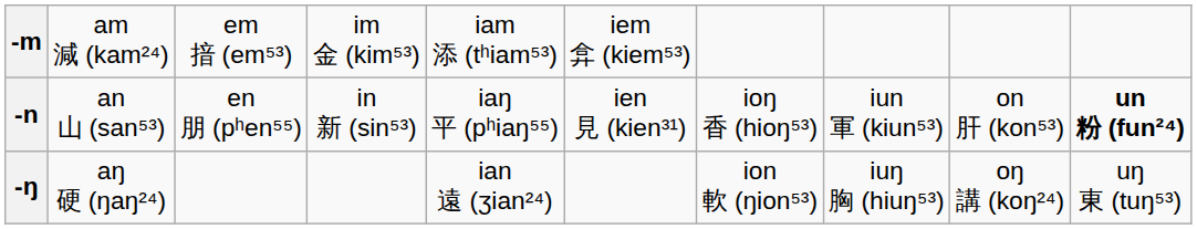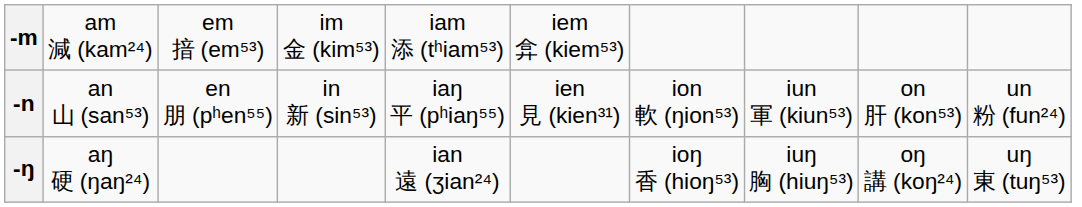-n | column 7: ioŋ 香 (hioŋ⁵³) -> ion 軟 (ŋion⁵³)
-n | column 10: bold -> normal
-ŋ | column 7: ion 軟 (ŋion⁵³) -> ioŋ 香 (hioŋ⁵³)
